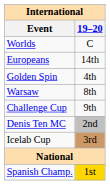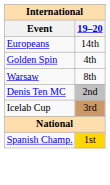- row: Worlds | C
- row: Challenge Cup | 9th
